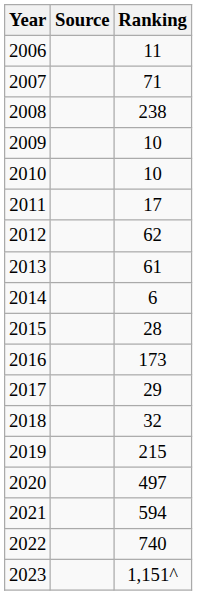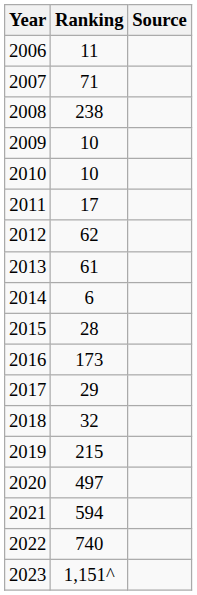columns swapped: Ranking <-> Source
